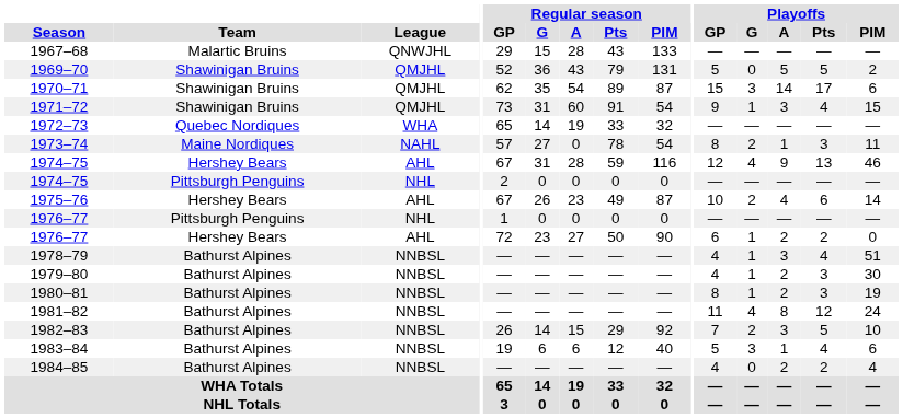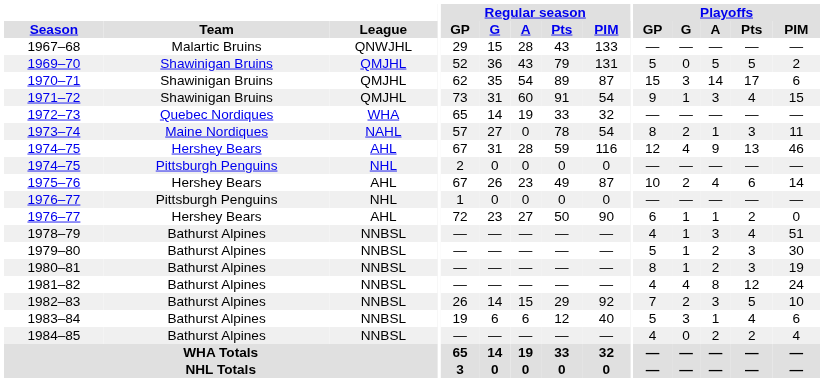1976–77 / Hershey Bears | Playoffs / A: 2 -> 1
1979–80 | Playoffs / GP: 4 -> 5
1981–82 | Playoffs / GP: 11 -> 4
